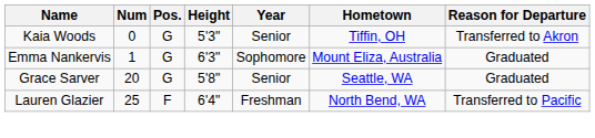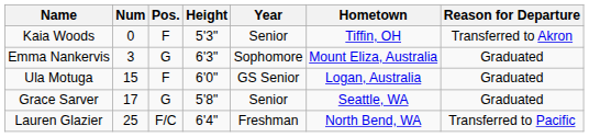Kaia Woods | Pos.: G -> F
Emma Nankervis | Num: 1 -> 3
+ row: Ula Motuga | 15 | F | 6'0" | GS Senior | Logan, Australia | Graduated
Grace Sarver | Num: 20 -> 17
Lauren Glazier | Pos.: F -> F/C
